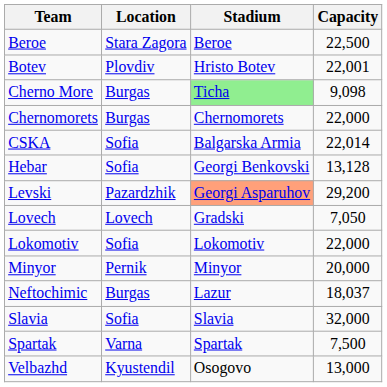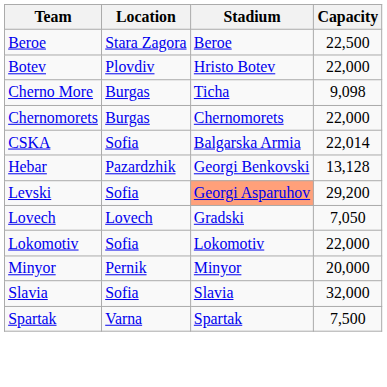Botev | Capacity: 22,001 -> 22,000
Cherno More | Stadium: lightgreen background -> no background
Hebar | Location: Sofia -> Pazardzhik
Levski | Location: Pazardzhik -> Sofia
- row: Neftochimic | Burgas | Lazur | 18,037
- row: Velbazhd | Kyustendil | Osogovo | 13,000
